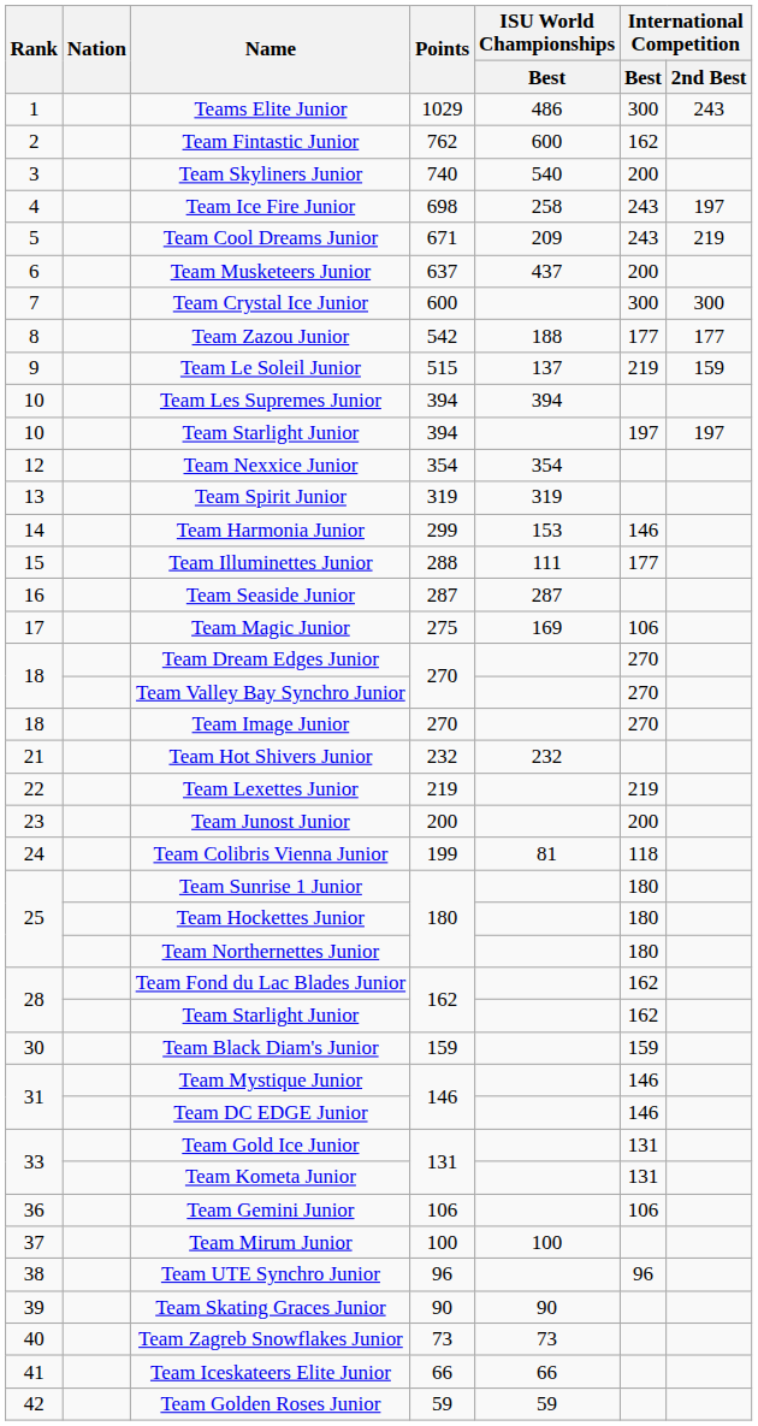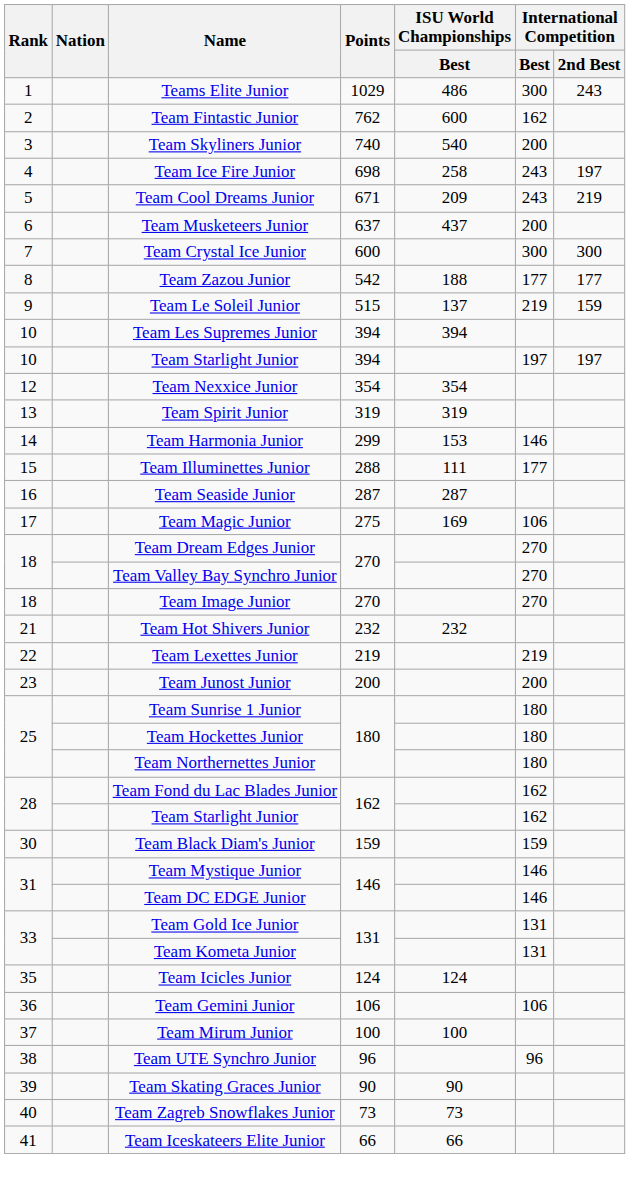- row: 24 | Team Colibris Vienna Junior | 199 | 81 | 118
+ row: 35 | Team Icicles Junior | 124 | 124
- row: 42 | Team Golden Roses Junior | 59 | 59
